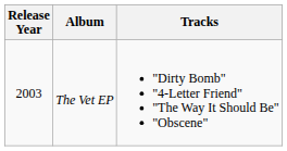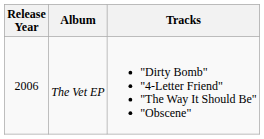The Vet EP | Release Year: 2003 -> 2006
